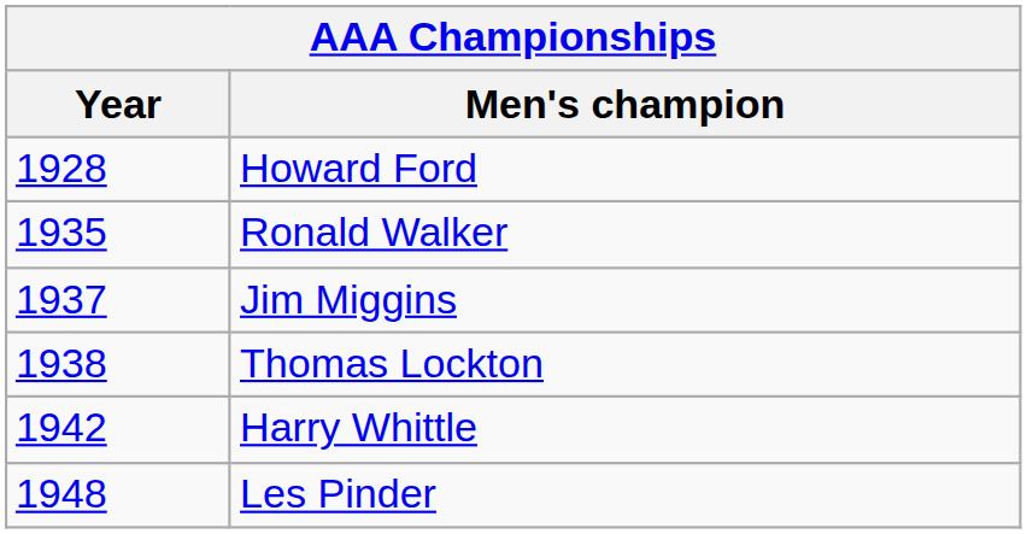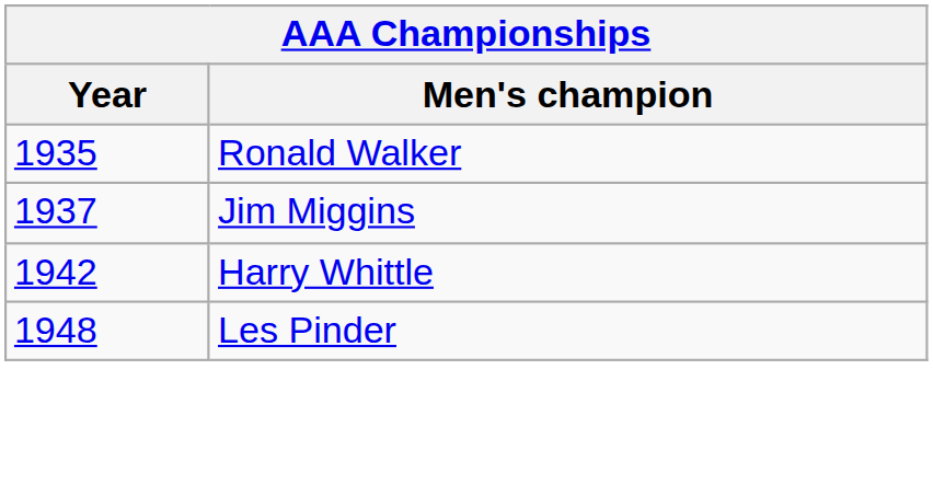- row: 1928 | Howard Ford
- row: 1938 | Thomas Lockton
